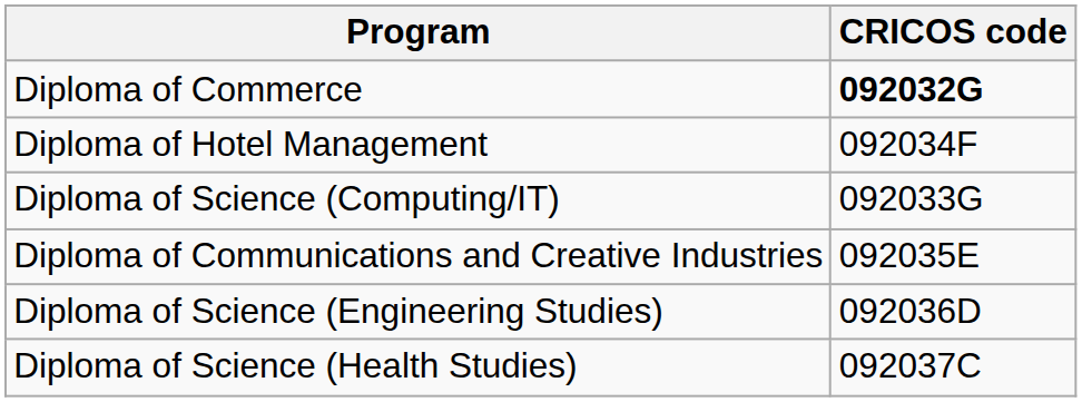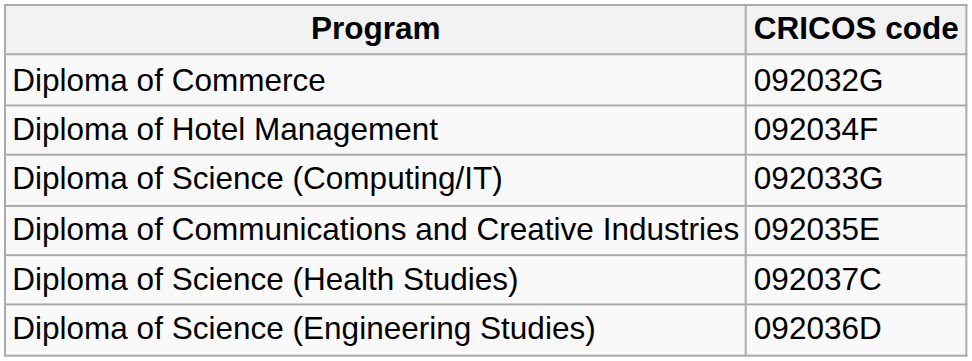Diploma of Commerce | CRICOS code: bold -> normal
rows swapped: Diploma of Science (Engineering Studies) <-> Diploma of Science (Health Studies)
